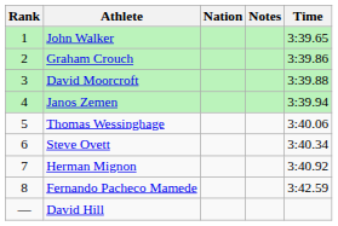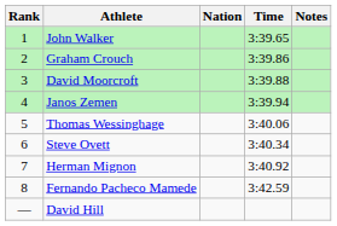columns swapped: Time <-> Notes
